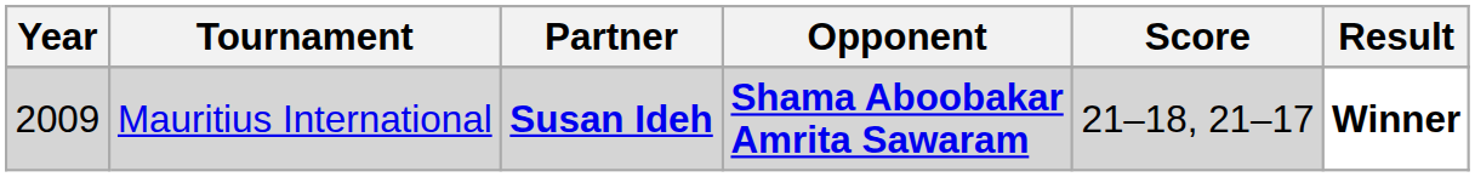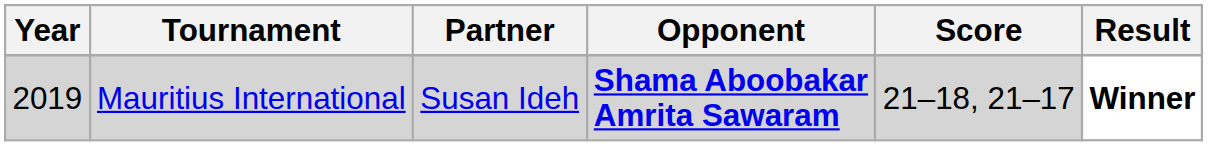Mauritius International | Year: 2009 -> 2019
Mauritius International | Partner: bold -> normal
